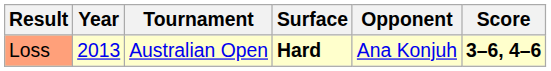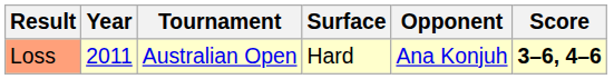Loss | Year: 2013 -> 2011
Loss | Surface: bold -> normal
